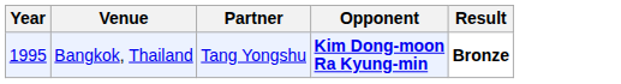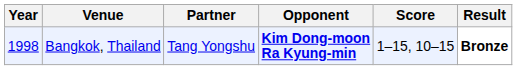+ column: Score | 1–15, 10–15
Bangkok, Thailand | Year: 1995 -> 1998
